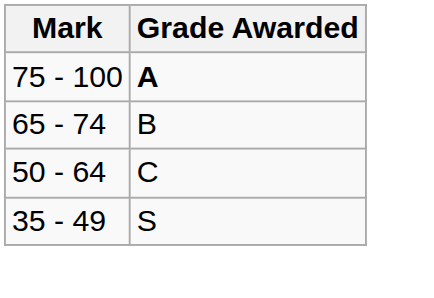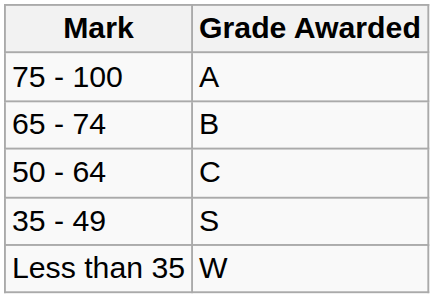75 - 100 | Grade Awarded: bold -> normal
+ row: Less than 35 | W
